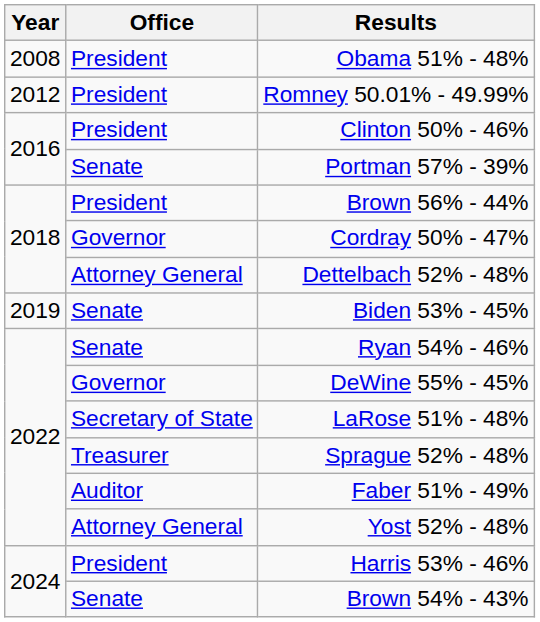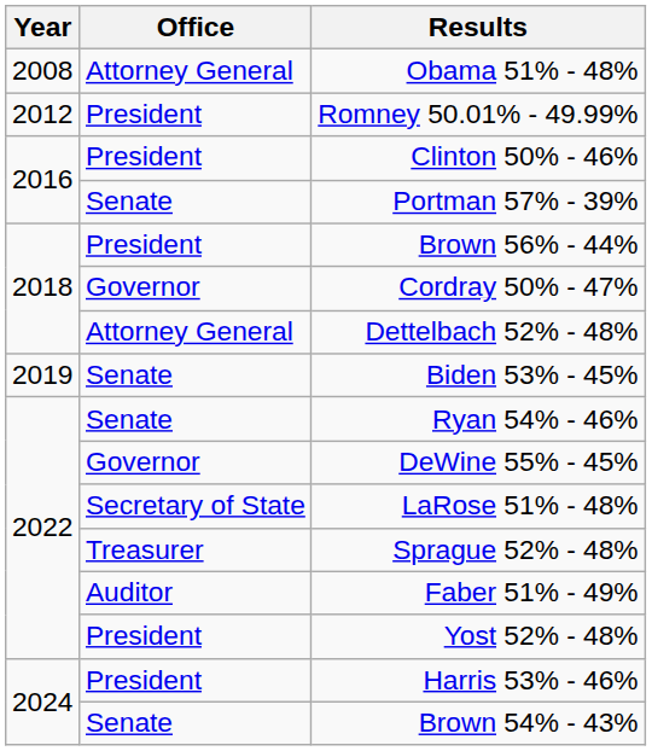Obama 51% - 48% | Office: President -> Attorney General
Yost 52% - 48% | Office: Attorney General -> President
